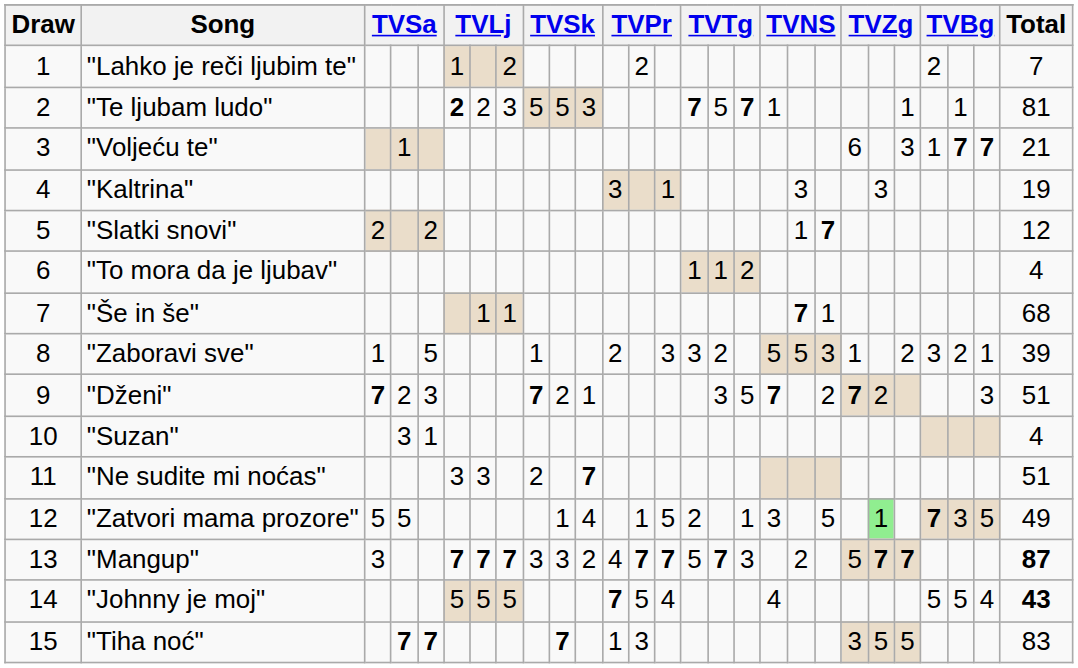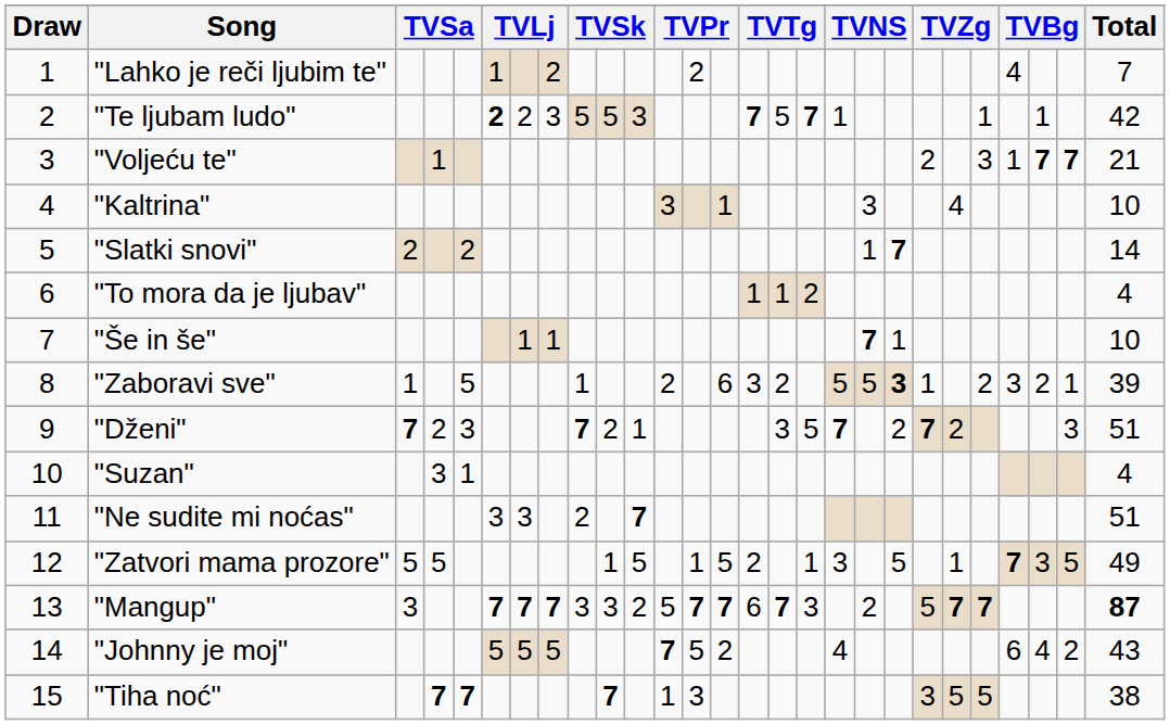"Lahko je reči ljubim te" | column 24: 2 -> 4
"Te ljubam ludo" | Total: 81 -> 42
"Voljeću te" | column 21: 6 -> 2
"Kaltrina" | column 22: 3 -> 4
"Kaltrina" | Total: 19 -> 10
"Slatki snovi" | Total: 12 -> 14
"Še in še" | Total: 68 -> 10
"Zaboravi sve" | column 14: 3 -> 6
"Zaboravi sve" | column 20: normal -> bold
"Zatvori mama prozore" | column 11: 4 -> 5
"Zatvori mama prozore" | column 22: lightgreen background -> no background
"Mangup" | column 12: 4 -> 5
"Mangup" | column 15: 5 -> 6
"Johnny je moj" | column 14: 4 -> 2
"Johnny je moj" | column 24: 5 -> 6
"Johnny je moj" | column 25: 5 -> 4
"Johnny je moj" | column 26: 4 -> 2
"Johnny je moj" | Total: bold -> normal
"Tiha noć" | Total: 83 -> 38
